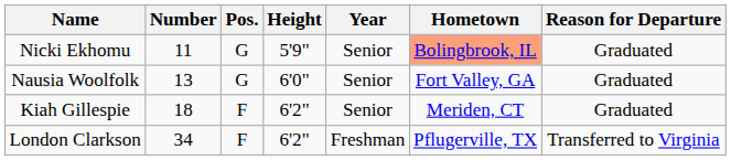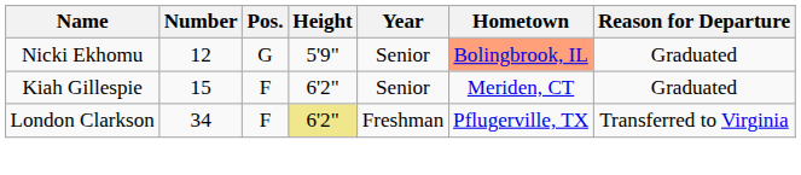Nicki Ekhomu | Number: 11 -> 12
- row: Nausia Woolfolk | 13 | G | 6'0" | Senior | Fort Valley, GA | Graduated
Kiah Gillespie | Number: 18 -> 15
London Clarkson | Height: no background -> khaki background
